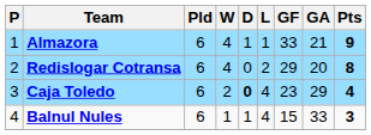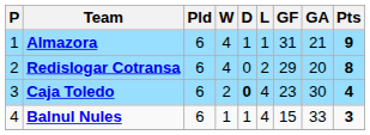Almazora | GF: 33 -> 31
Caja Toledo | GA: 29 -> 30
